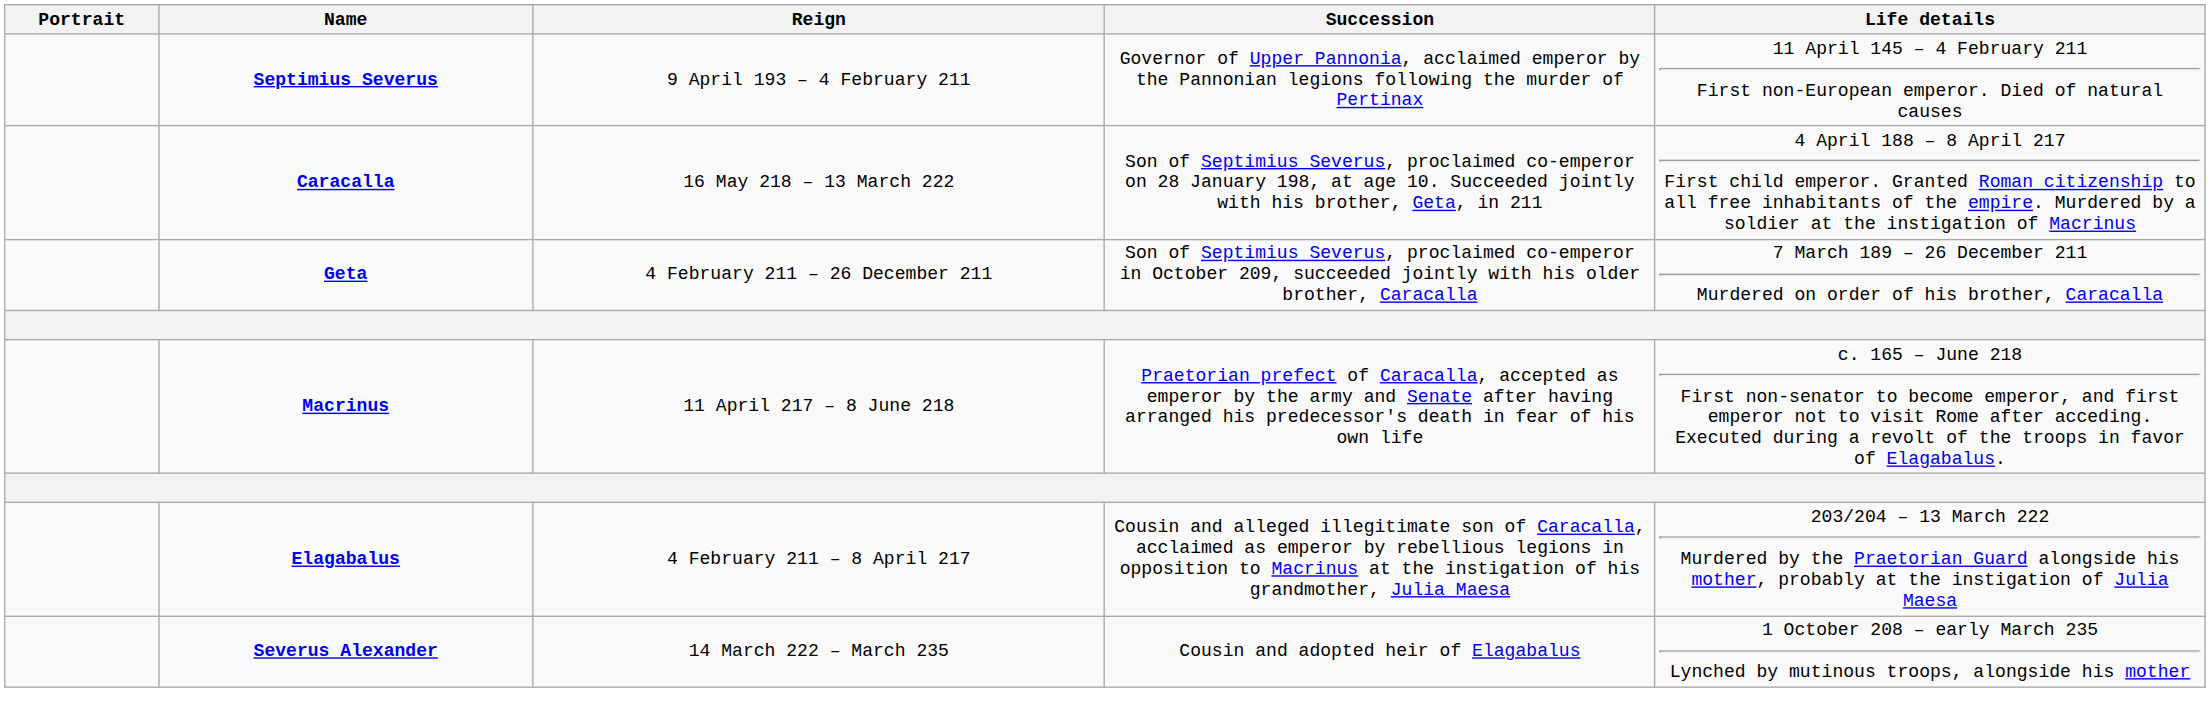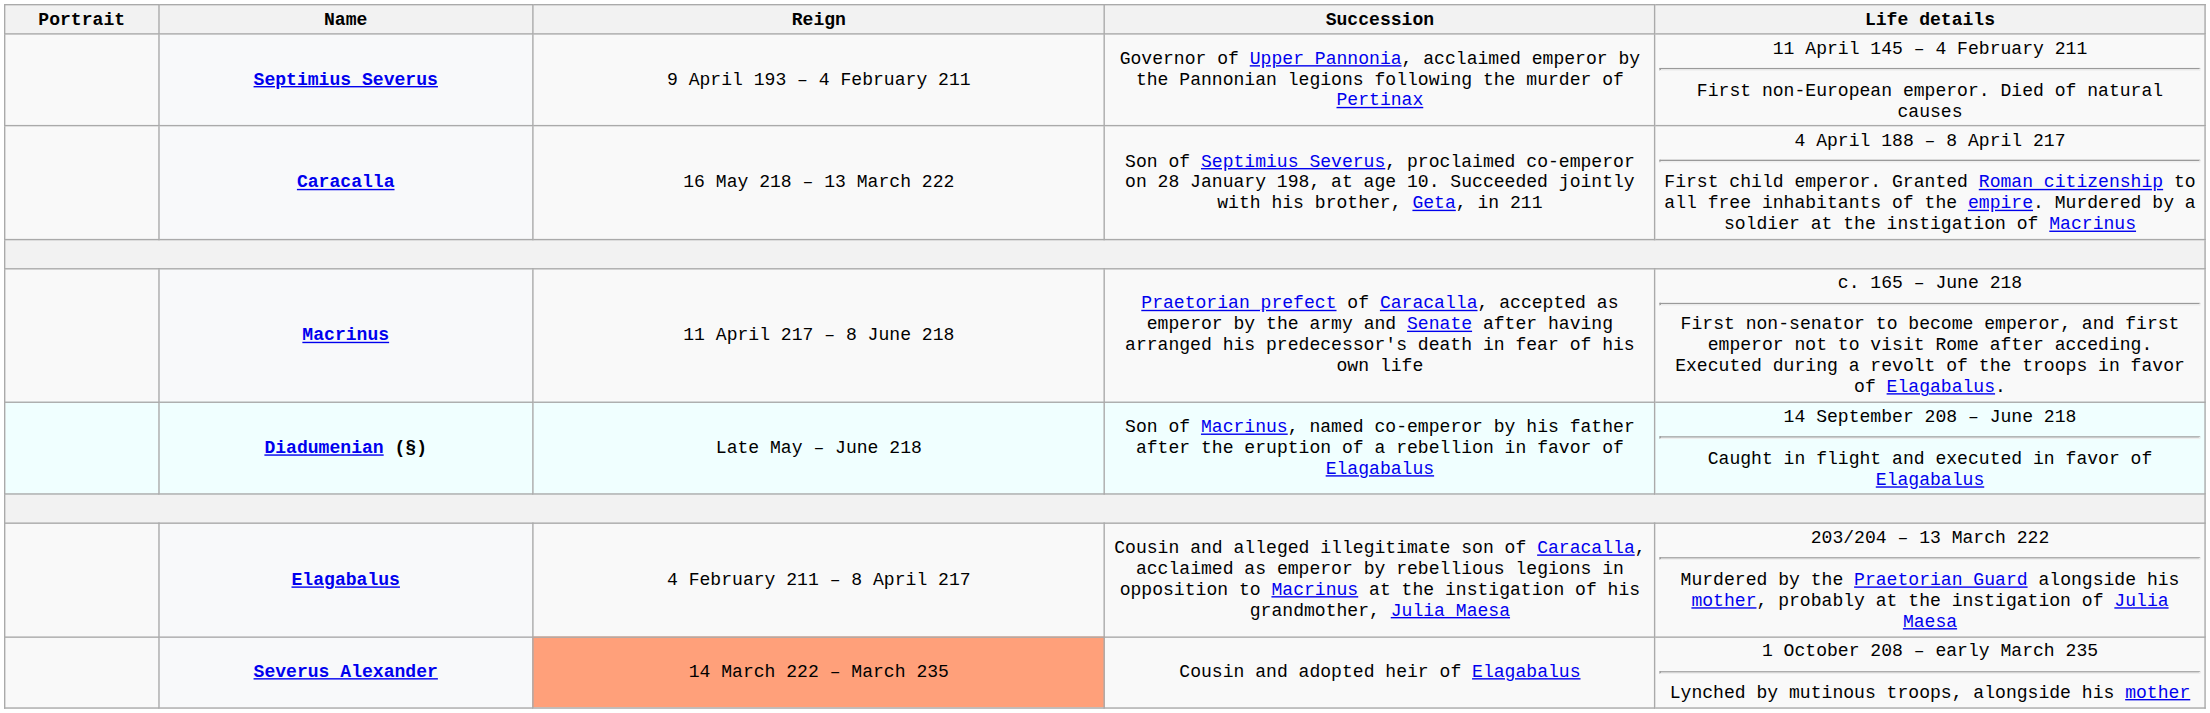- row: Geta | 4 February 211 – 26 December 211 | Son of Septimius Severus, proclaimed co-emperor in October 209, succeeded jointly with his older brother, Caracalla | 7 March 189 – 26 December 211 Murdered on order of his brother, Caracalla
+ row: Diadumenian (§) | Late May – June 218 | Son of Macrinus, named co-emperor by his father after the eruption of a rebellion in favor of Elagabalus | 14 September 208 – June 218 Caught in flight and executed in favor of Elagabalus
Severus Alexander | Reign: no background -> lightsalmon background
